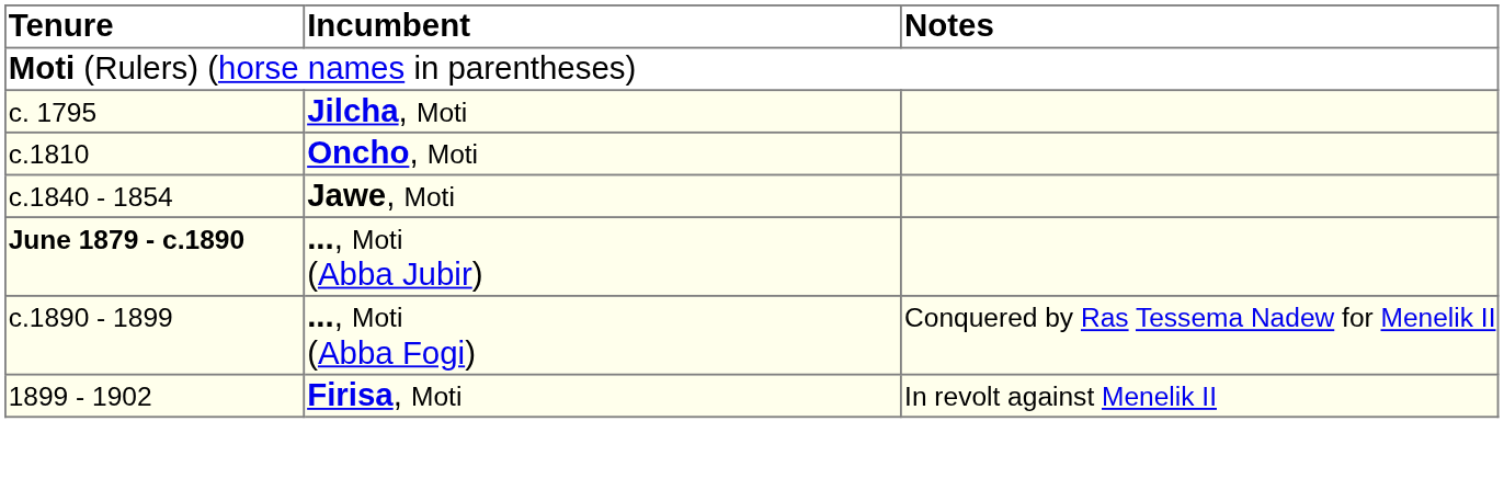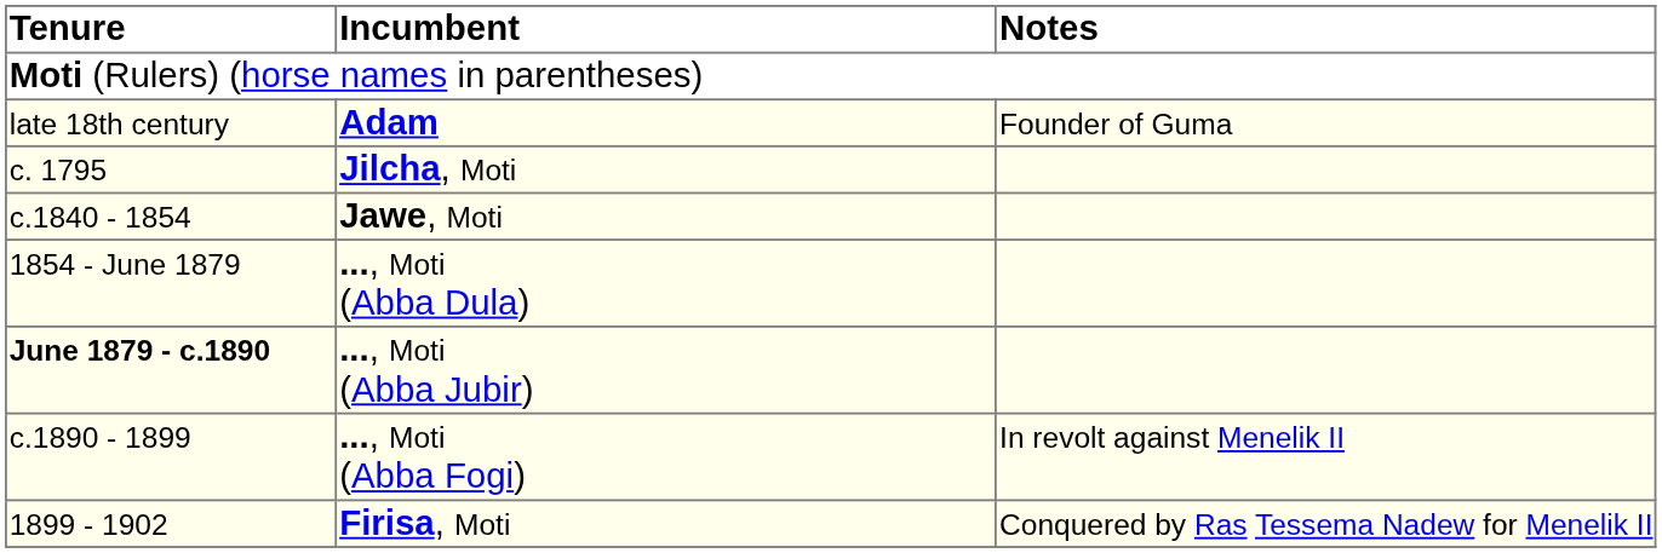+ row: late 18th century | Adam | Founder of Guma
- row: c.1810 | Oncho, Moti
+ row: 1854 - June 1879 | ..., Moti (Abba Dula)
..., Moti (Abba Fogi) | Notes: Conquered by Ras Tessema Nadew for Menelik II -> In revolt against Menelik II
Firisa, Moti | Notes: In revolt against Menelik II -> Conquered by Ras Tessema Nadew for Menelik II
